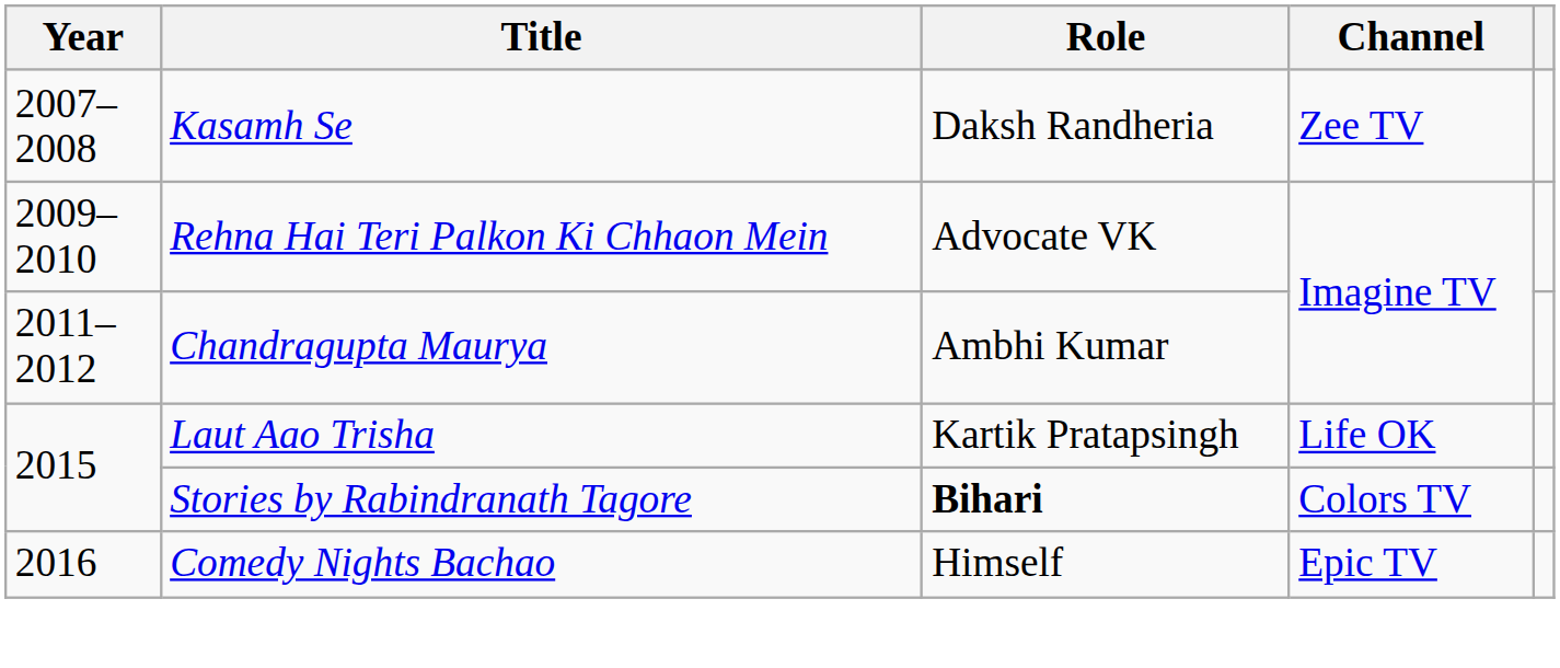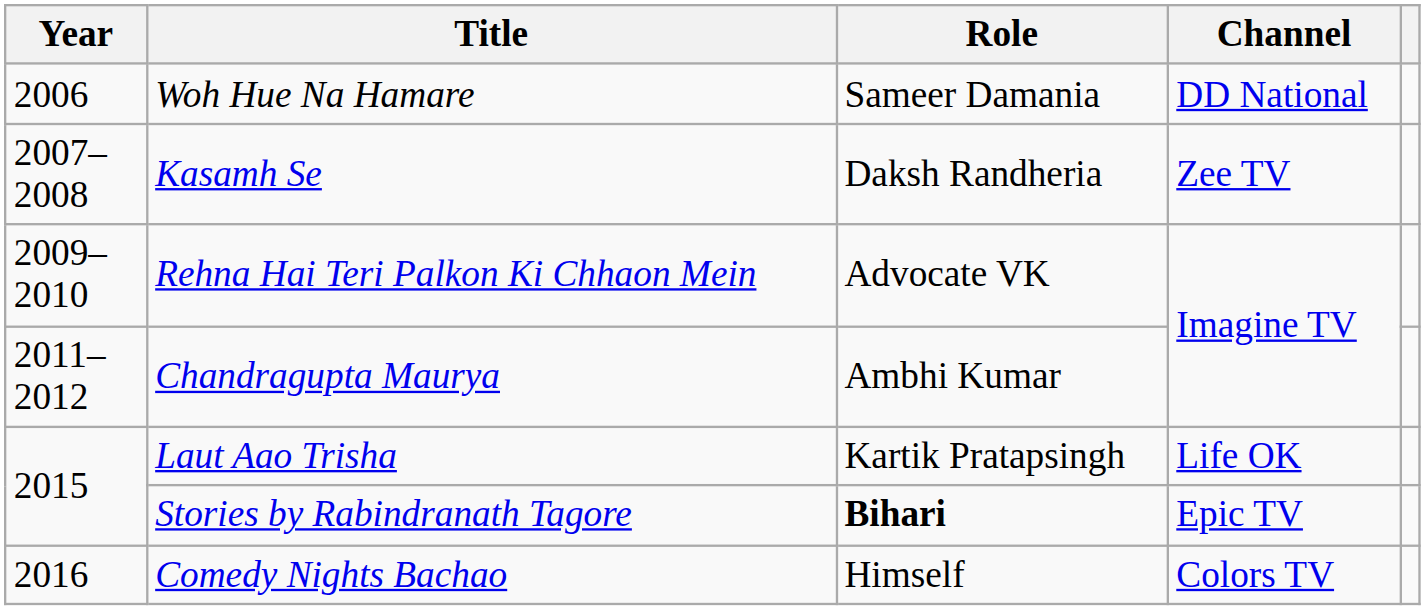+ row: 2006 | Woh Hue Na Hamare | Sameer Damania | DD National
Stories by Rabindranath Tagore | Channel: Colors TV -> Epic TV
Comedy Nights Bachao | Channel: Epic TV -> Colors TV
